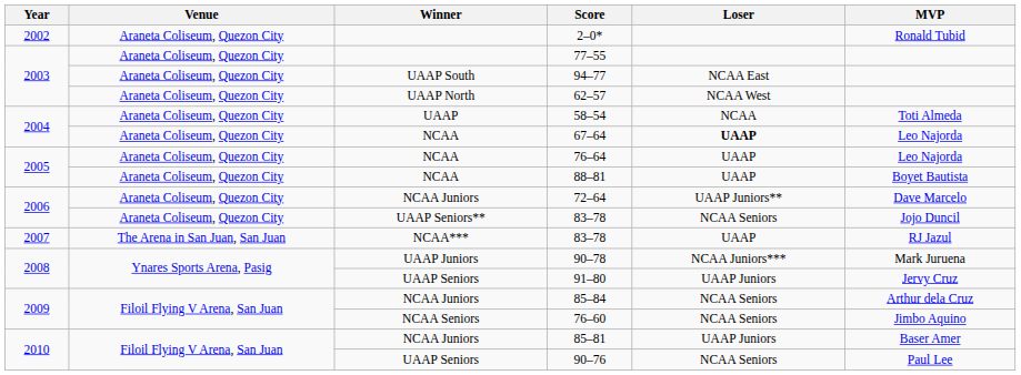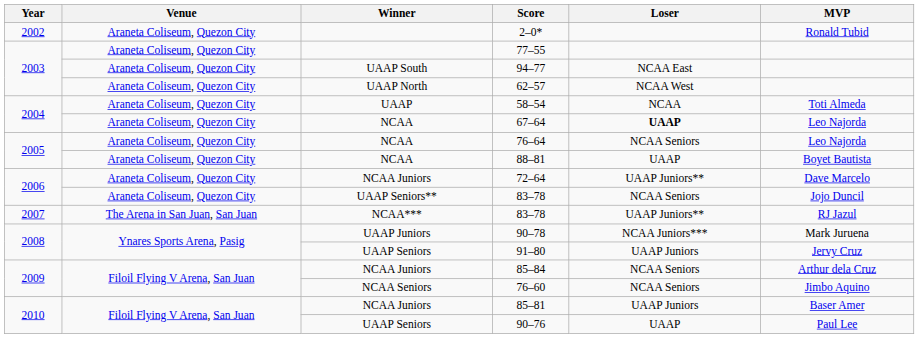76–64 | Loser: UAAP -> NCAA Seniors
NCAA*** / 83–78 | Loser: UAAP -> UAAP Juniors**
90–76 | Loser: NCAA Seniors -> UAAP
